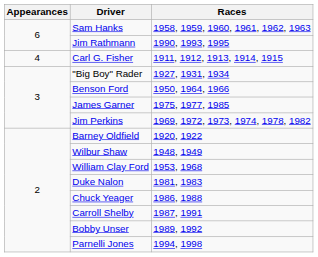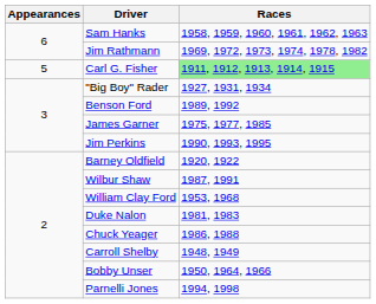Jim Rathmann | Races: 1990, 1993, 1995 -> 1969, 1972, 1973, 1974, 1978, 1982
Carl G. Fisher | Appearances: 4 -> 5
Carl G. Fisher | Races: no background -> lightgreen background
Benson Ford | Races: 1950, 1964, 1966 -> 1989, 1992
Jim Perkins | Races: 1969, 1972, 1973, 1974, 1978, 1982 -> 1990, 1993, 1995
Wilbur Shaw | Races: 1948, 1949 -> 1987, 1991
Carroll Shelby | Races: 1987, 1991 -> 1948, 1949
Bobby Unser | Races: 1989, 1992 -> 1950, 1964, 1966
